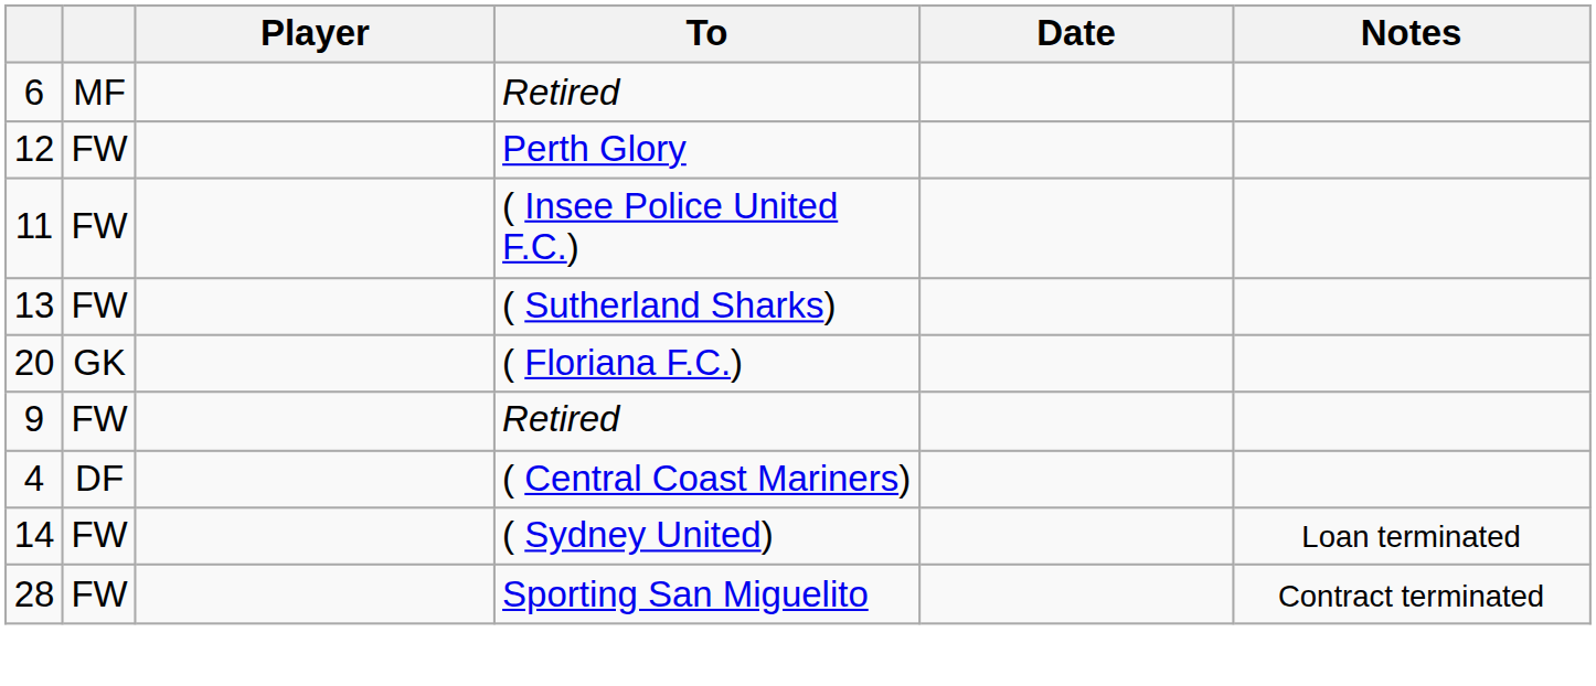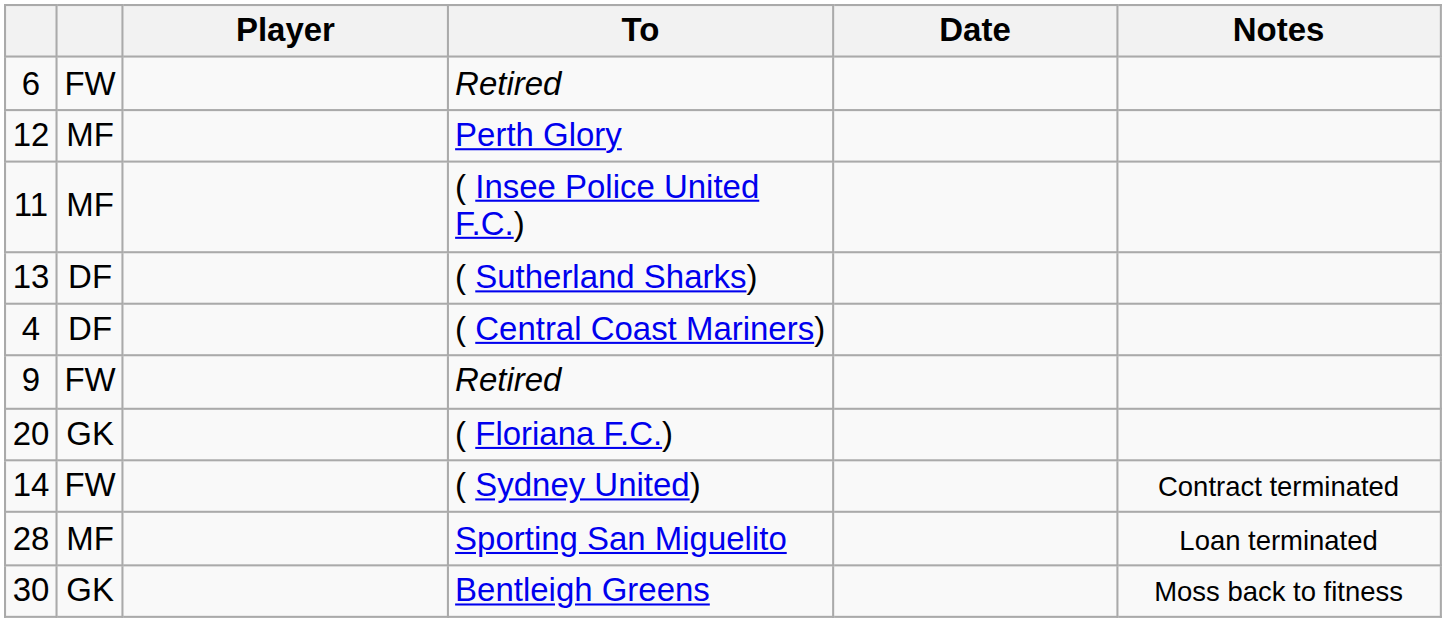6 / Retired | column 2: MF -> FW
Perth Glory | column 2: FW -> MF
( Insee Police United F.C.) | column 2: FW -> MF
( Sutherland Sharks) | column 2: FW -> DF
rows swapped: ( Floriana F.C.) <-> ( Central Coast Mariners)
( Sydney United) | Notes: Loan terminated -> Contract terminated
Sporting San Miguelito | column 2: FW -> MF
Sporting San Miguelito | Notes: Contract terminated -> Loan terminated
+ row: 30 | GK | Bentleigh Greens | Moss back to fitness
